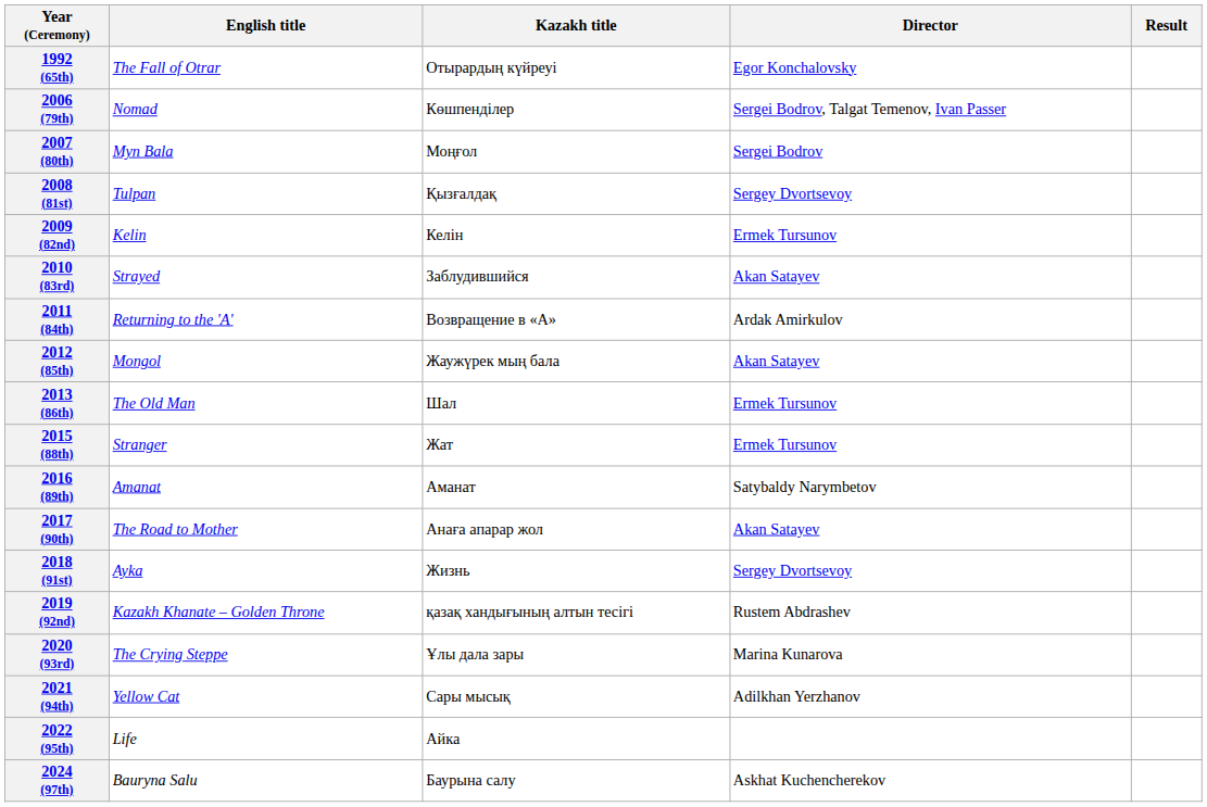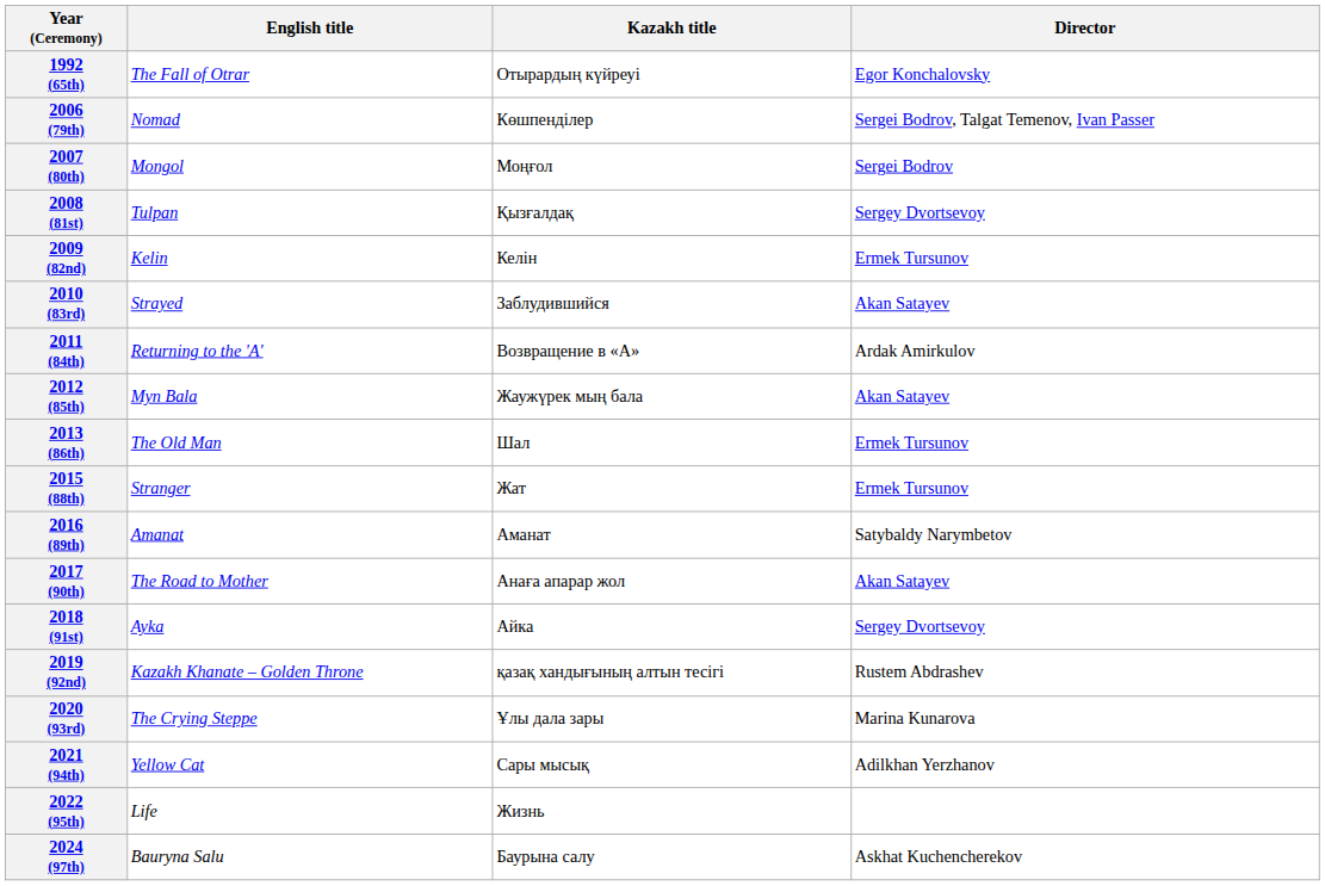- column: Result
2007 (80th) | English title: Myn Bala -> Mongol
2012 (85th) | English title: Mongol -> Myn Bala
2018 (91st) | Kazakh title: Жизнь -> Айка
2022 (95th) | Kazakh title: Айка -> Жизнь
